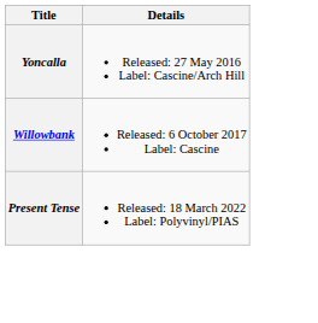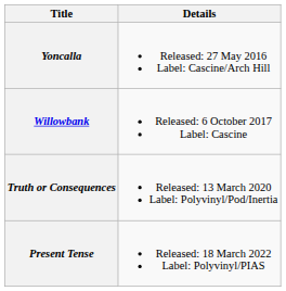+ row: Truth or Consequences | Released: 13 March 2020 Label: Polyvinyl/Pod/Inertia
